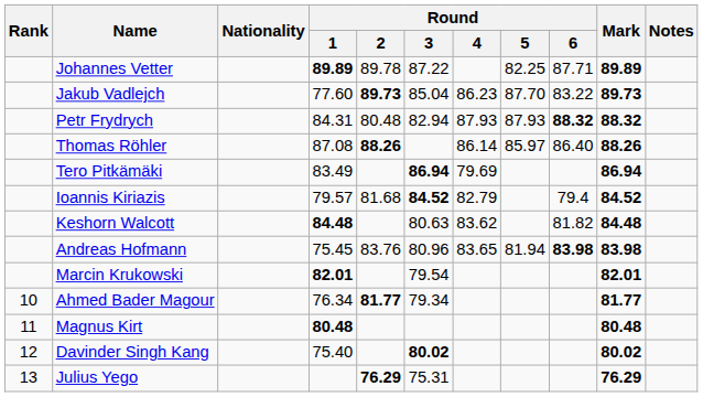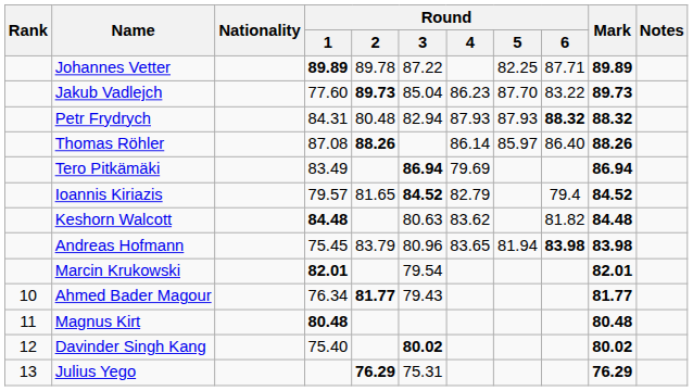Ioannis Kiriazis | Round / 2: 81.68 -> 81.65
Andreas Hofmann | Round / 2: 83.76 -> 83.79
Ahmed Bader Magour | Round / 3: 79.34 -> 79.43
